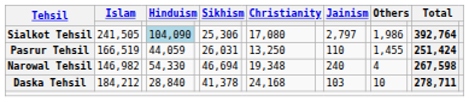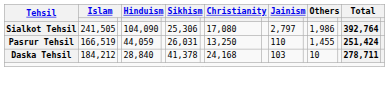Sialkot Tehsil | column 4: lightblue background -> no background
- row: Narowal Tehsil | 146,982 | 54,330 | 46,694 | 19,348 | 240 | 4 | 267,598
